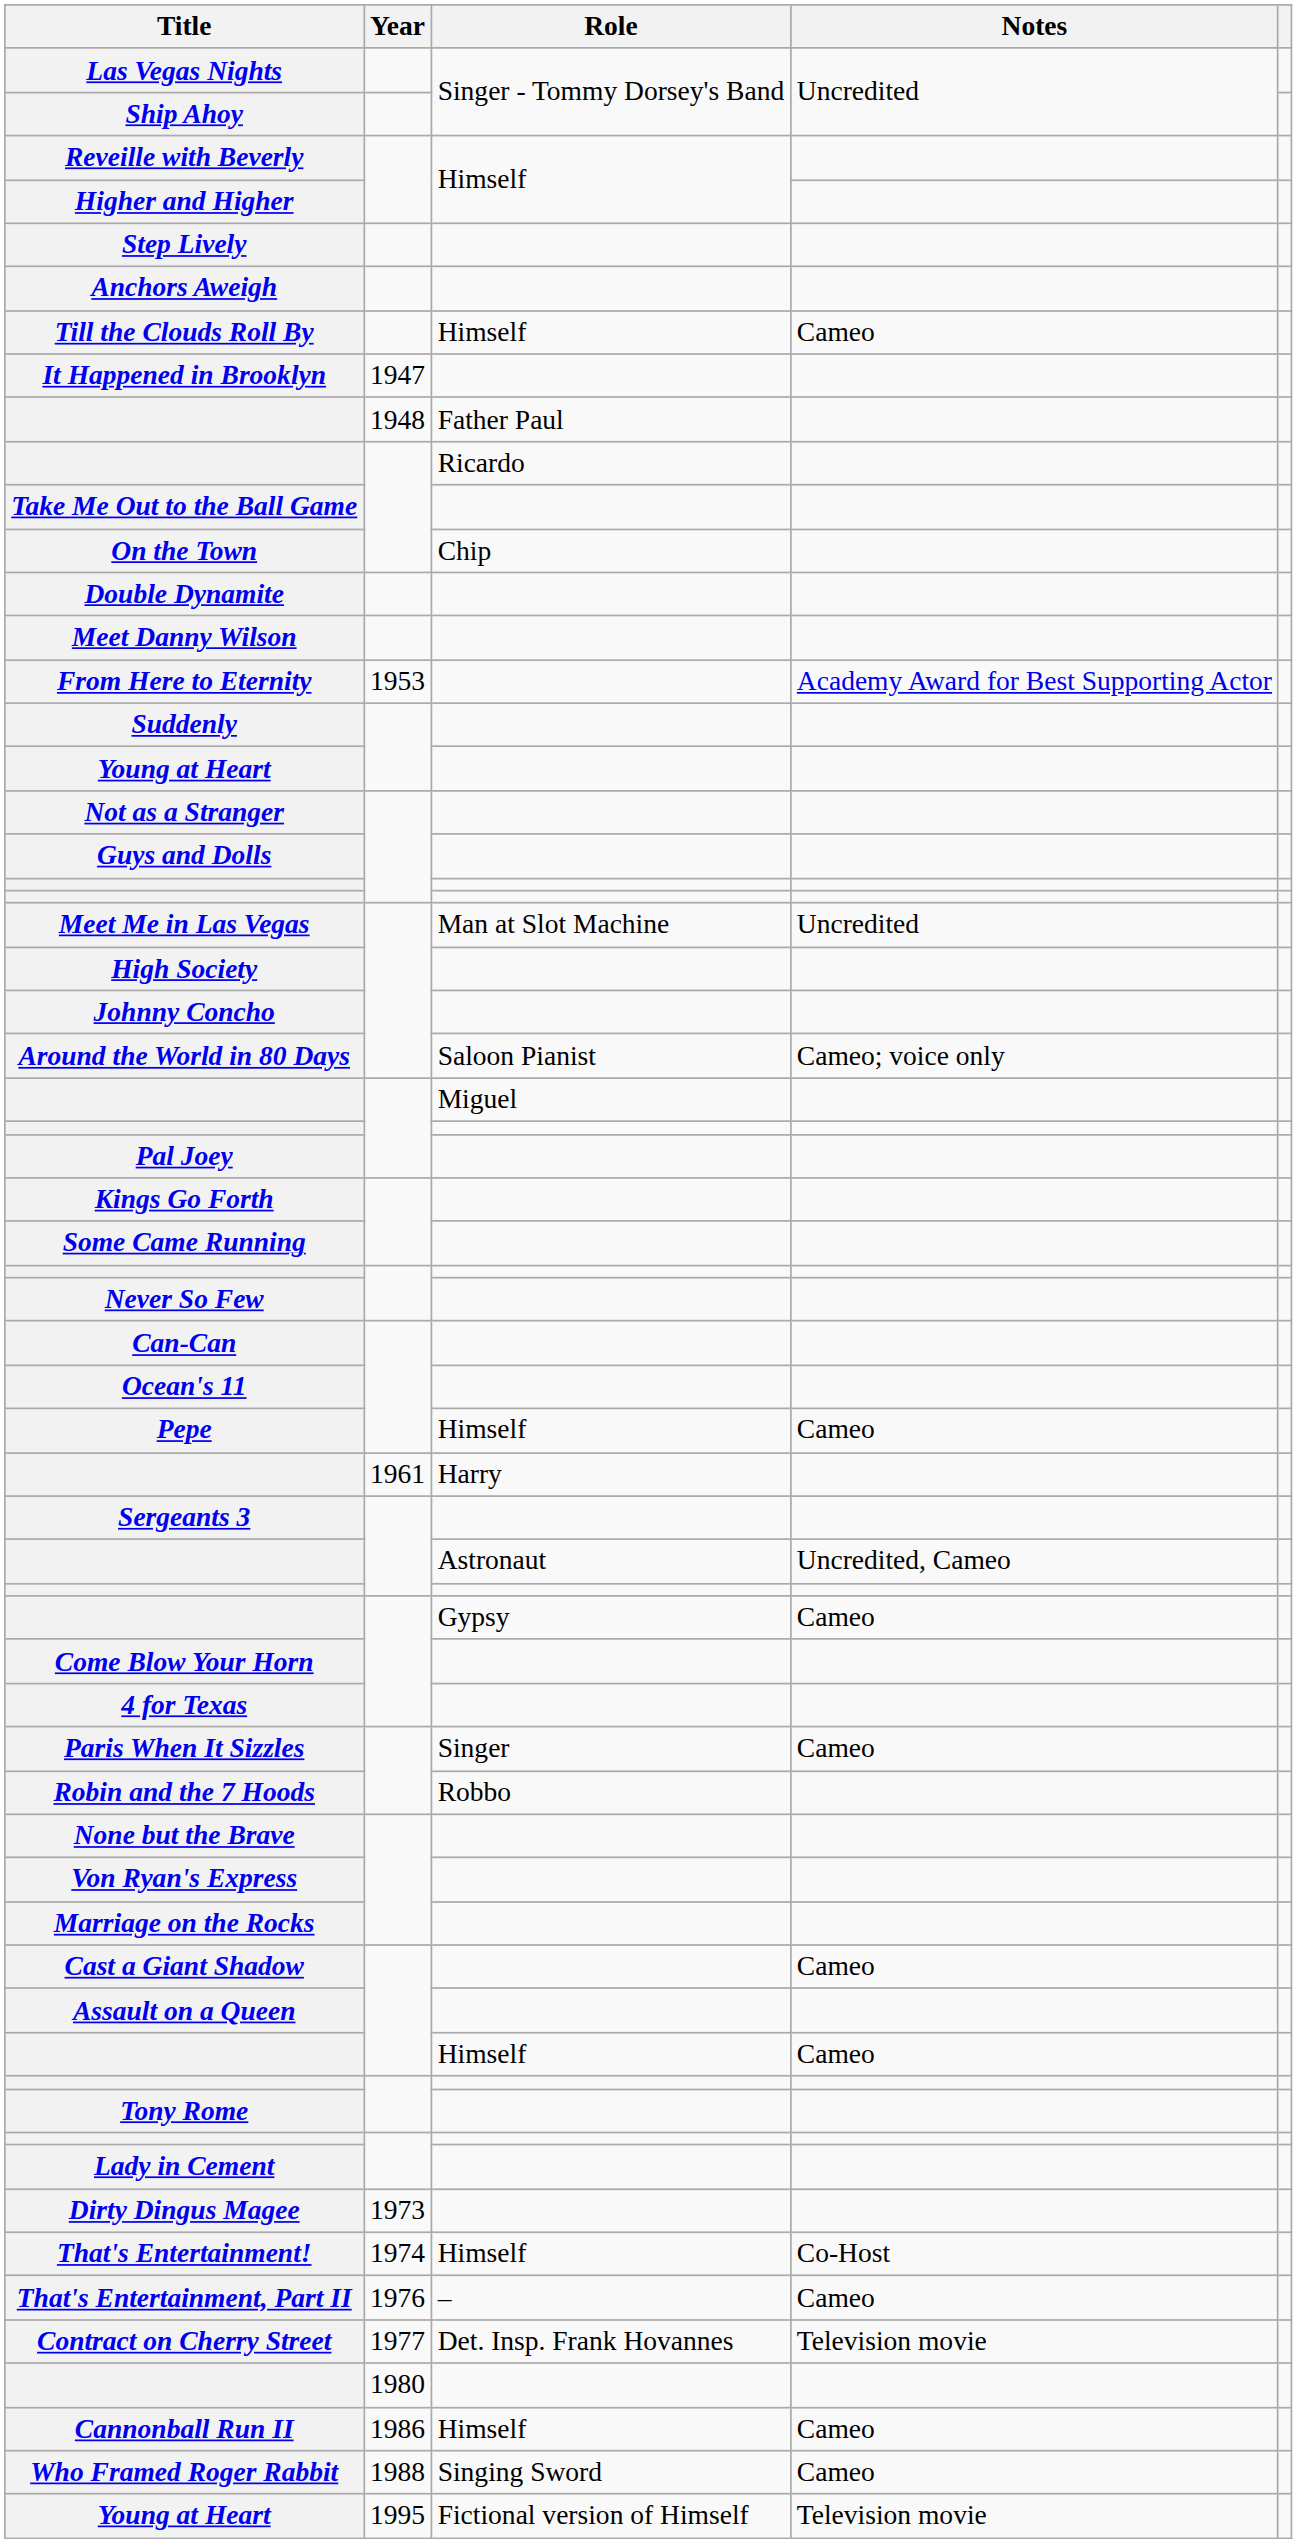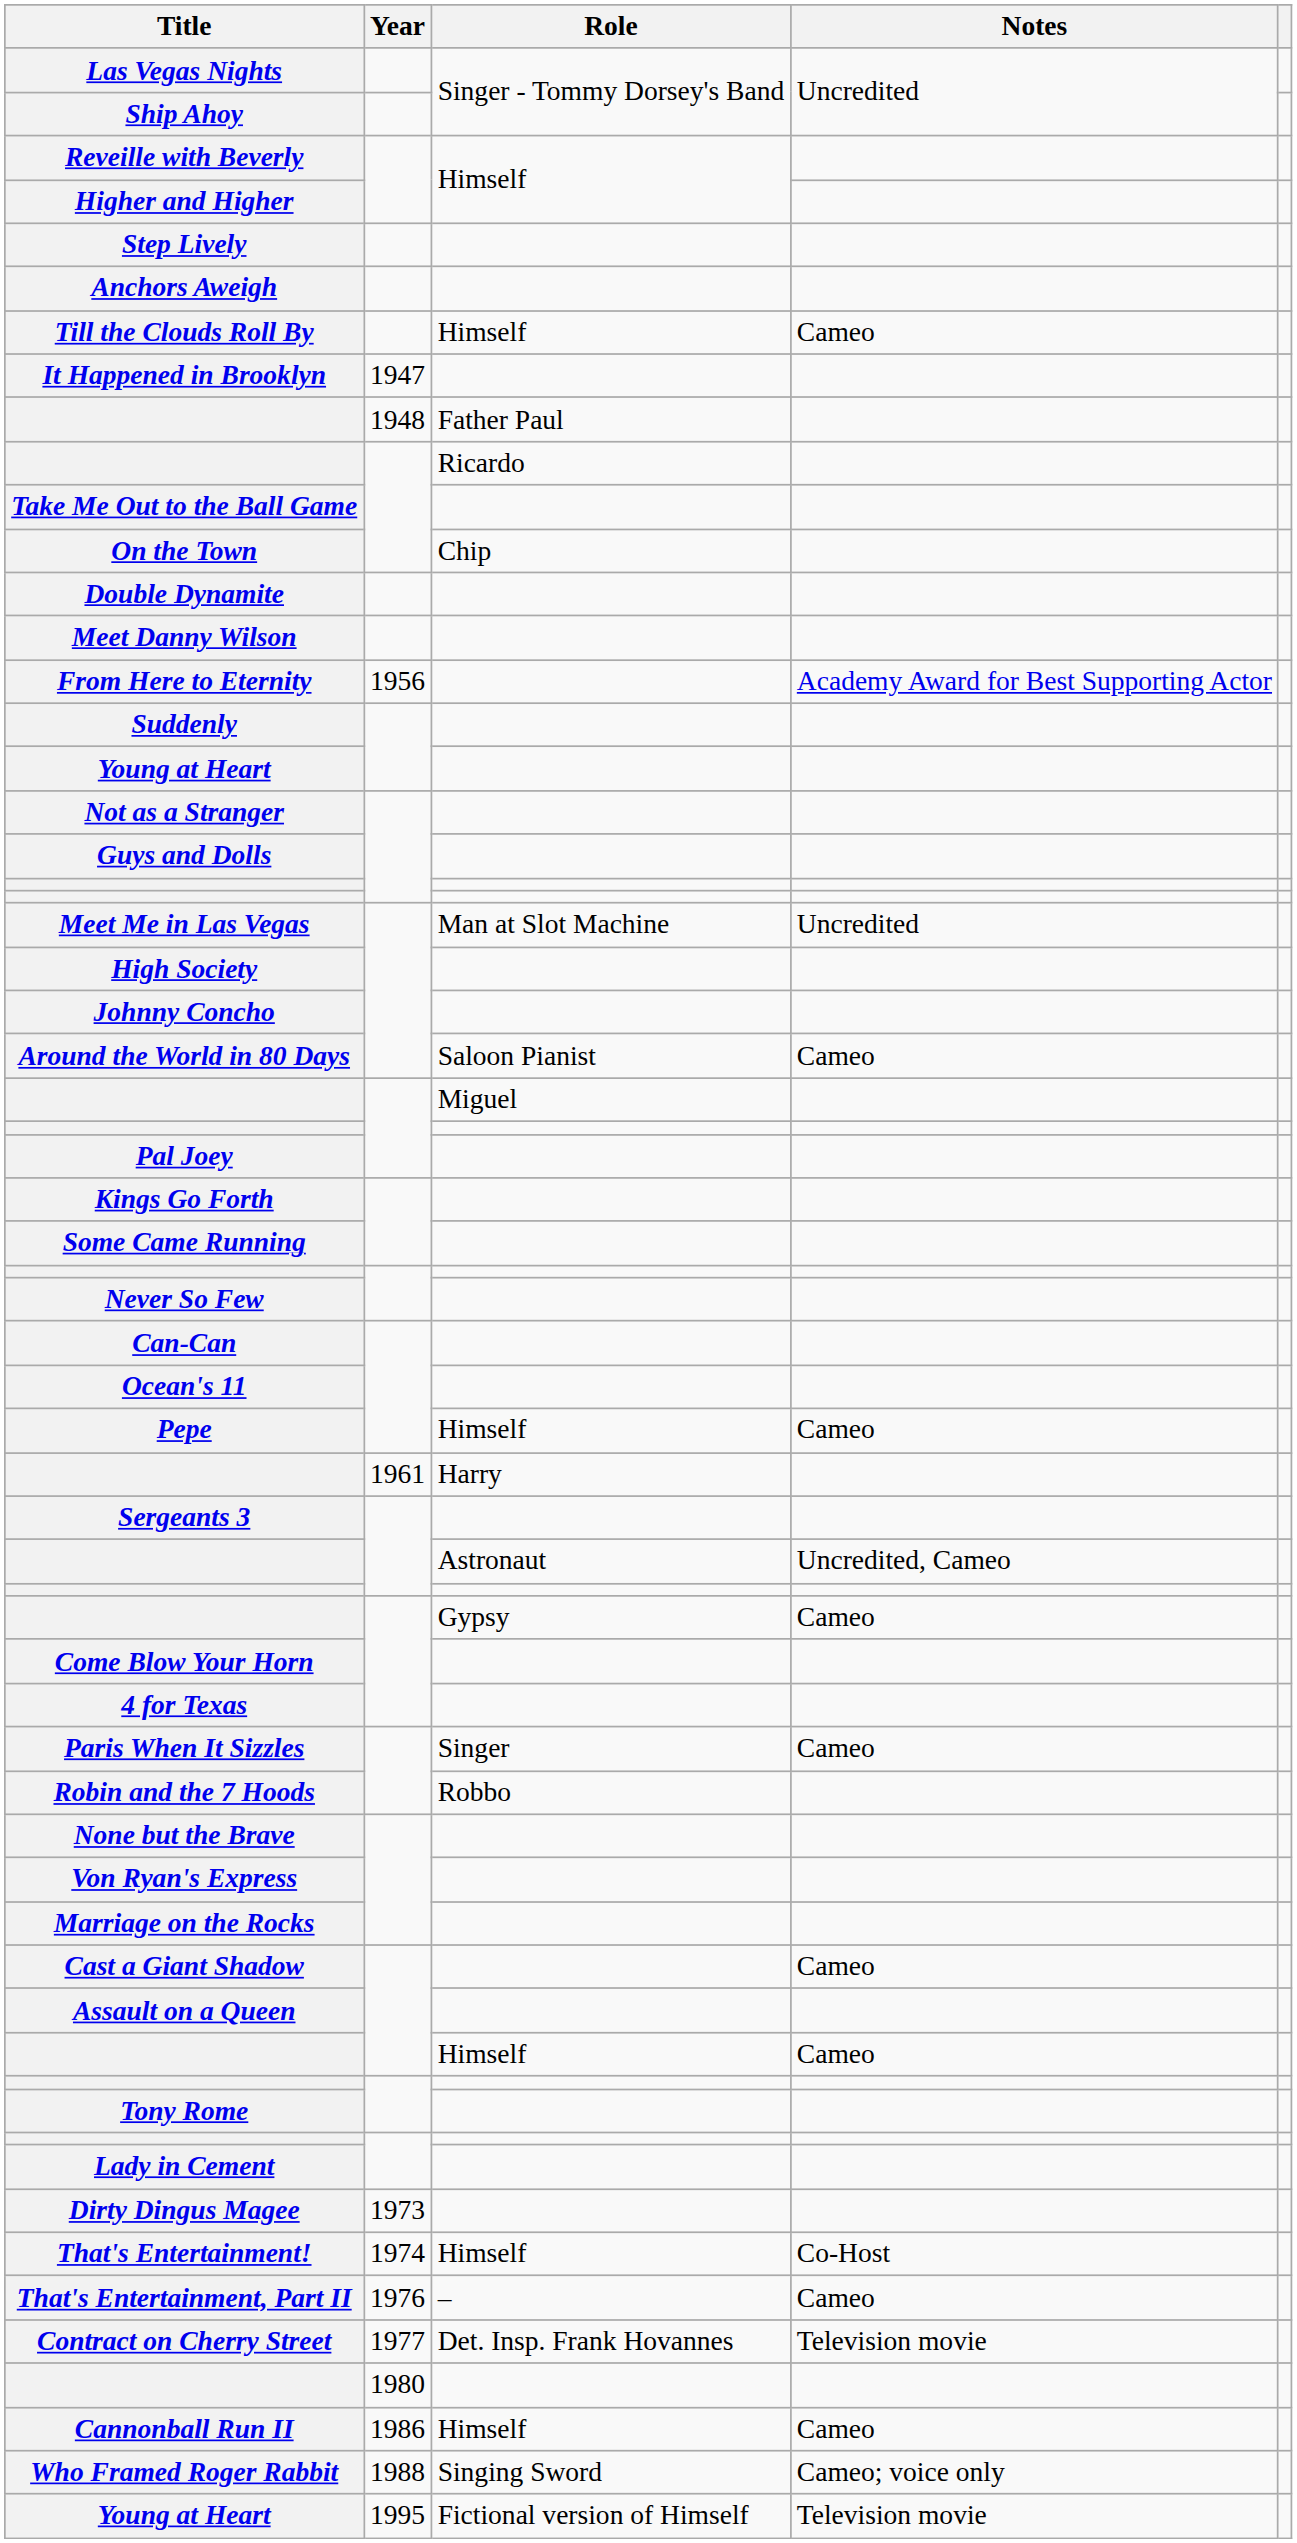From Here to Eternity | Year: 1953 -> 1956
Around the World in 80 Days | Notes: Cameo; voice only -> Cameo
Who Framed Roger Rabbit | Notes: Cameo -> Cameo; voice only
